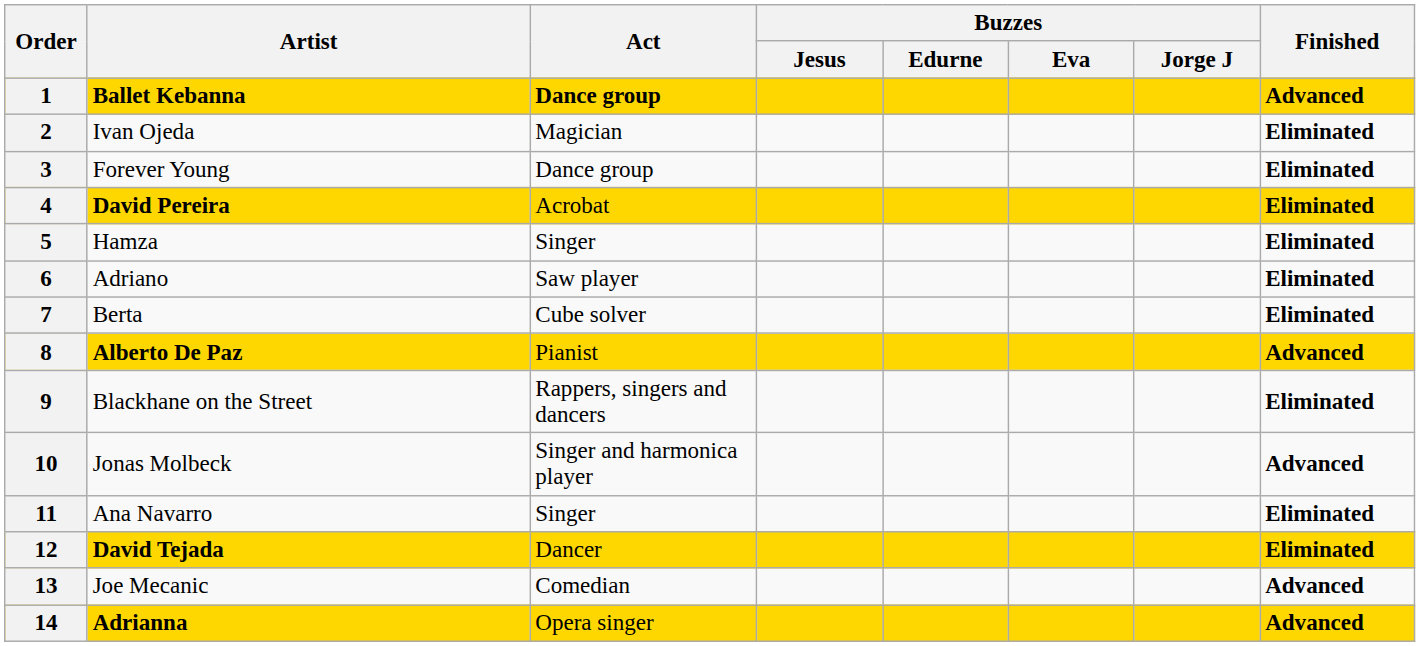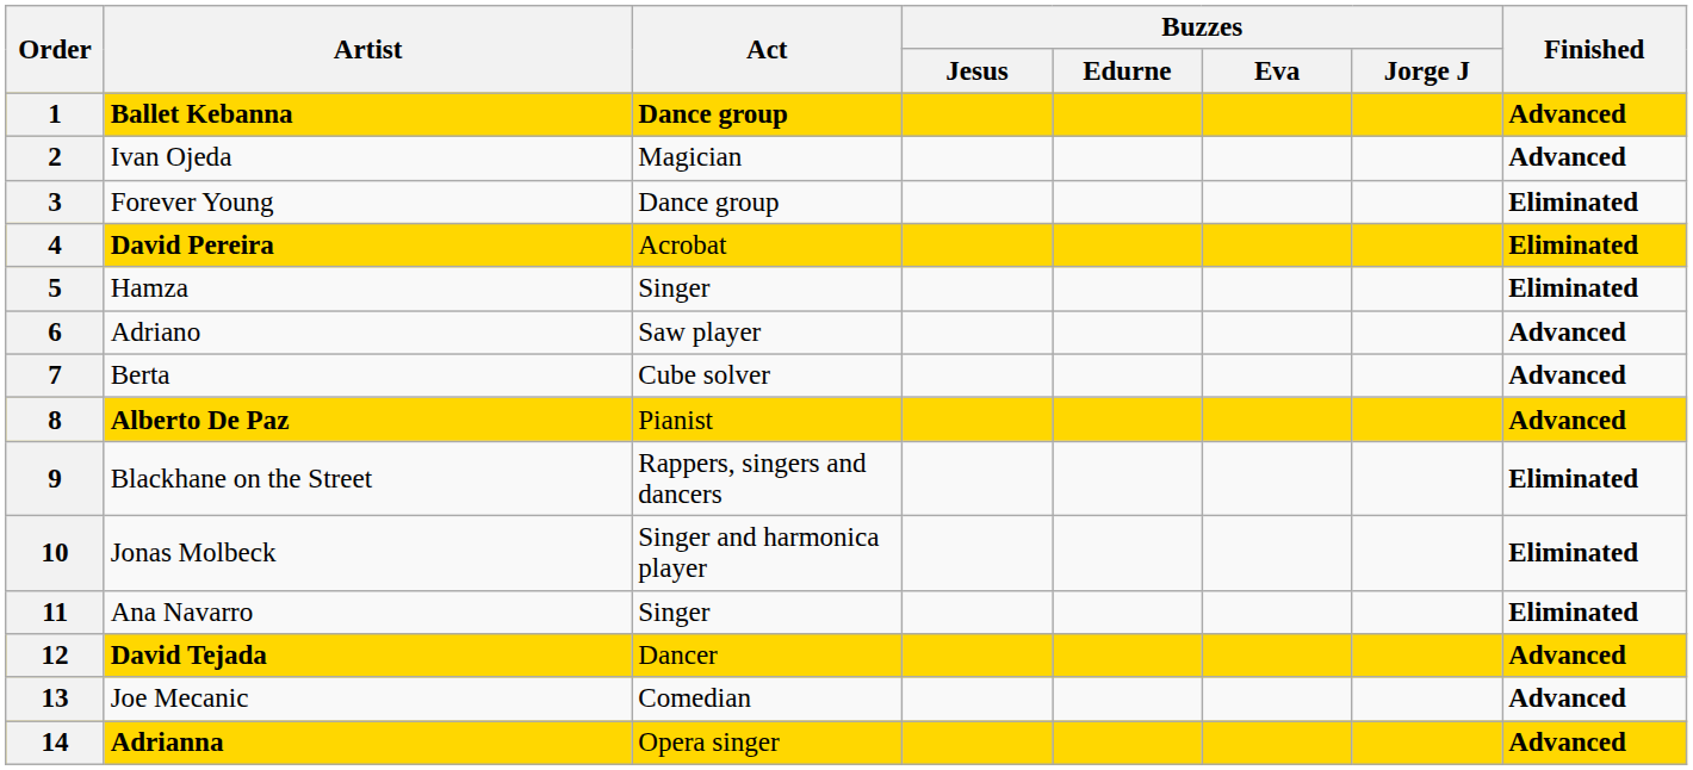2 | Finished: Eliminated -> Advanced
6 | Finished: Eliminated -> Advanced
7 | Finished: Eliminated -> Advanced
10 | Finished: Advanced -> Eliminated
12 | Finished: Eliminated -> Advanced
